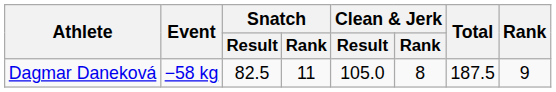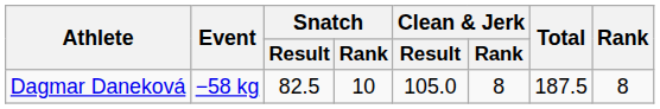Dagmar Daneková | Snatch / Rank: 11 -> 10
Dagmar Daneková | Rank: 9 -> 8
